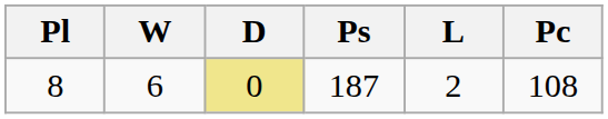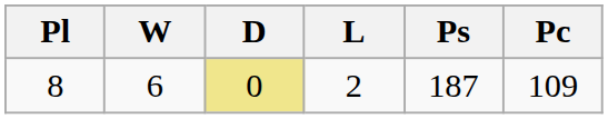columns swapped: L <-> Ps
8 | Pc: 108 -> 109
